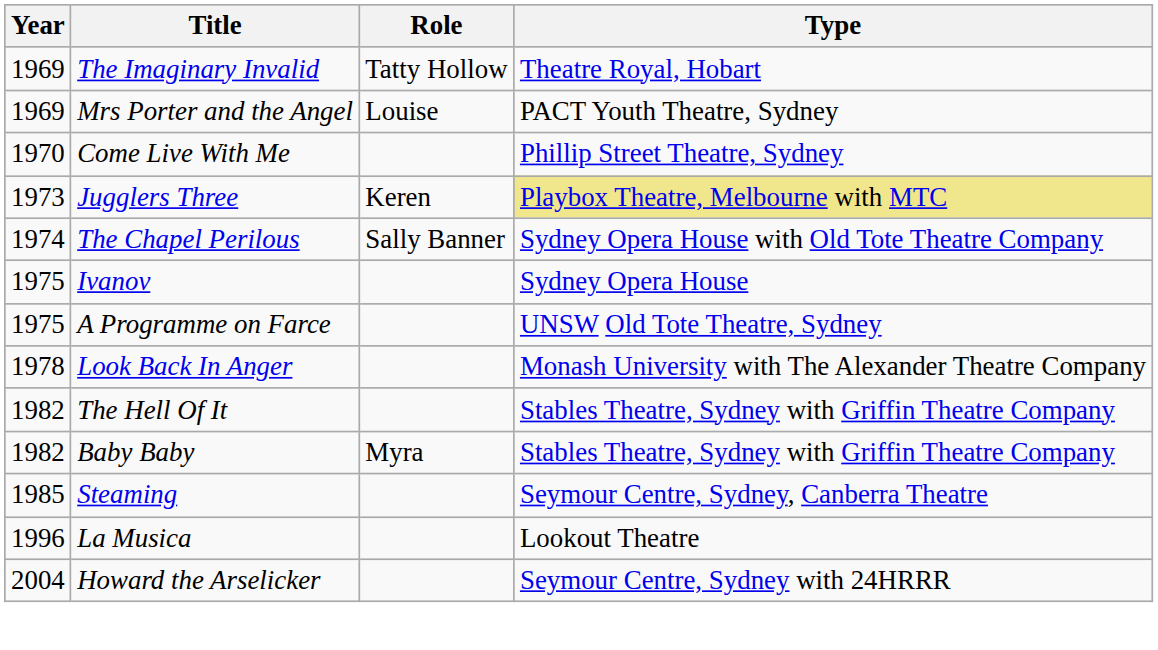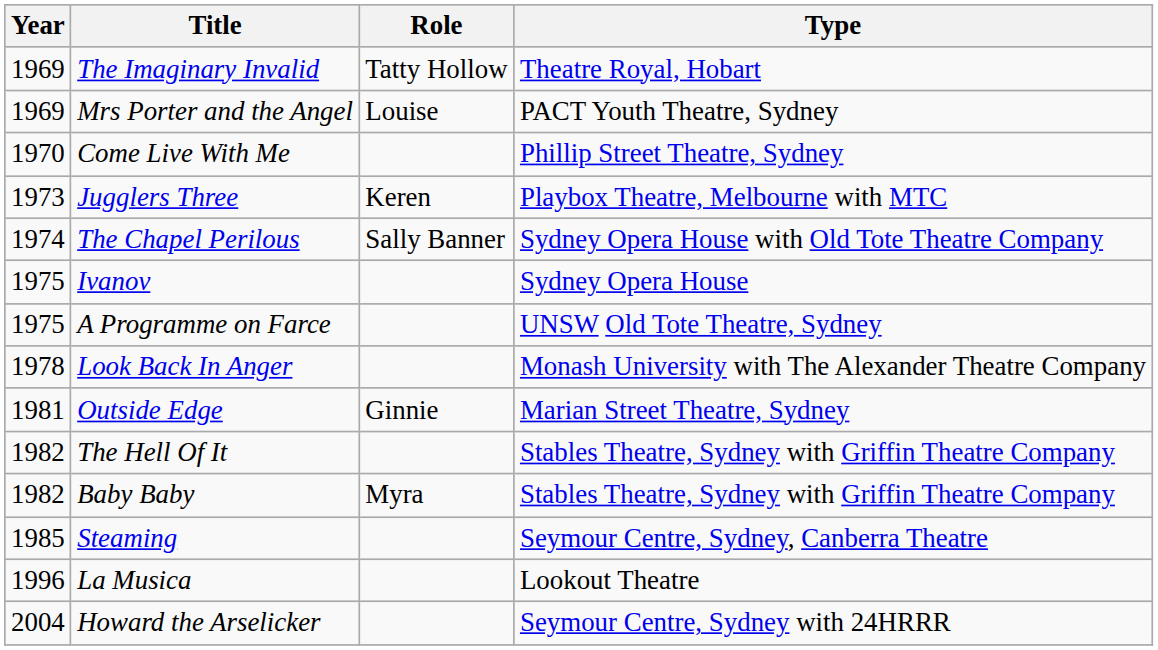Jugglers Three | Type: khaki background -> no background
+ row: 1981 | Outside Edge | Ginnie | Marian Street Theatre, Sydney
